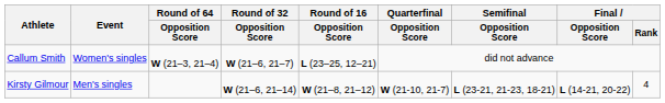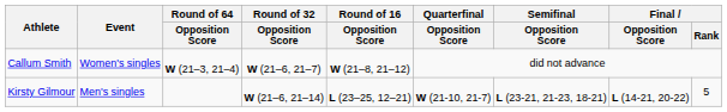Callum Smith | Round of 16 / Opposition Score: L (23–25, 12–21) -> W (21–8, 21–12)
Kirsty Gilmour | Round of 16 / Opposition Score: W (21–8, 21–12) -> L (23–25, 12–21)
Kirsty Gilmour | Final / Rank: 4 -> 5
